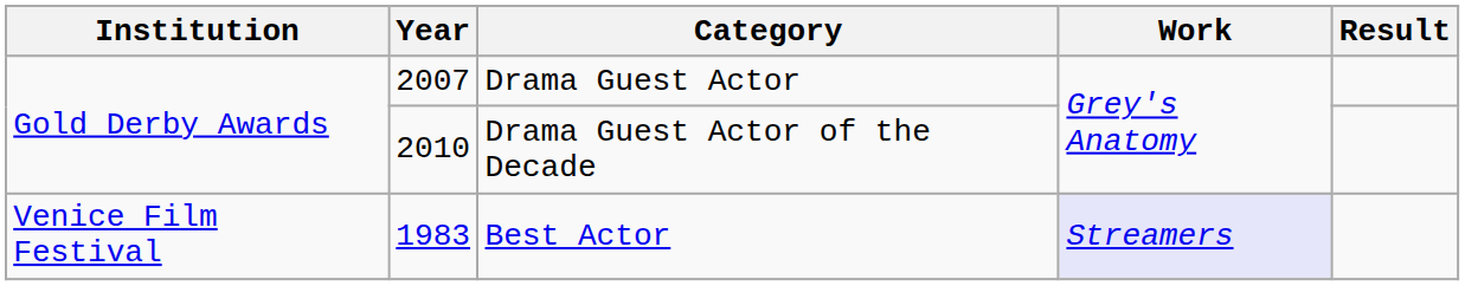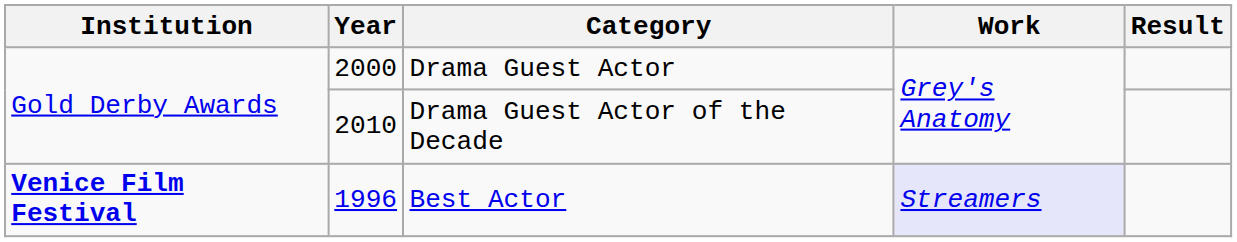Drama Guest Actor | Year: 2007 -> 2000
Best Actor | Institution: normal -> bold
Best Actor | Year: 1983 -> 1996
